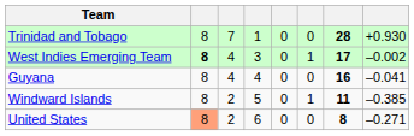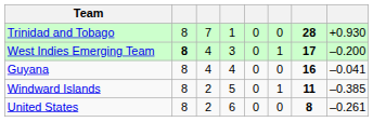West Indies Emerging Team | column 8: –0.002 -> –0.200
United States | column 2: lightsalmon background -> no background
United States | column 8: –0.271 -> –0.261
